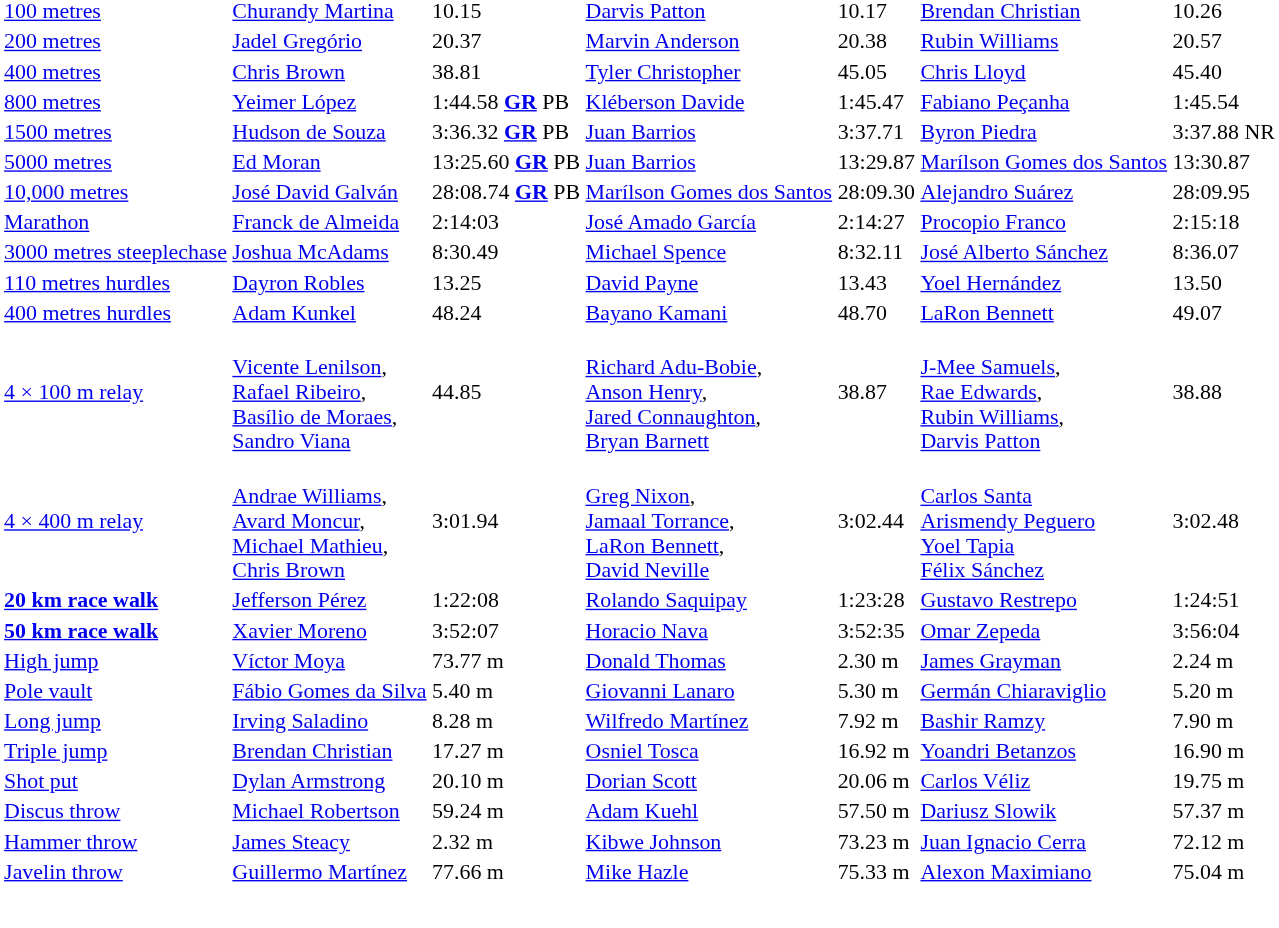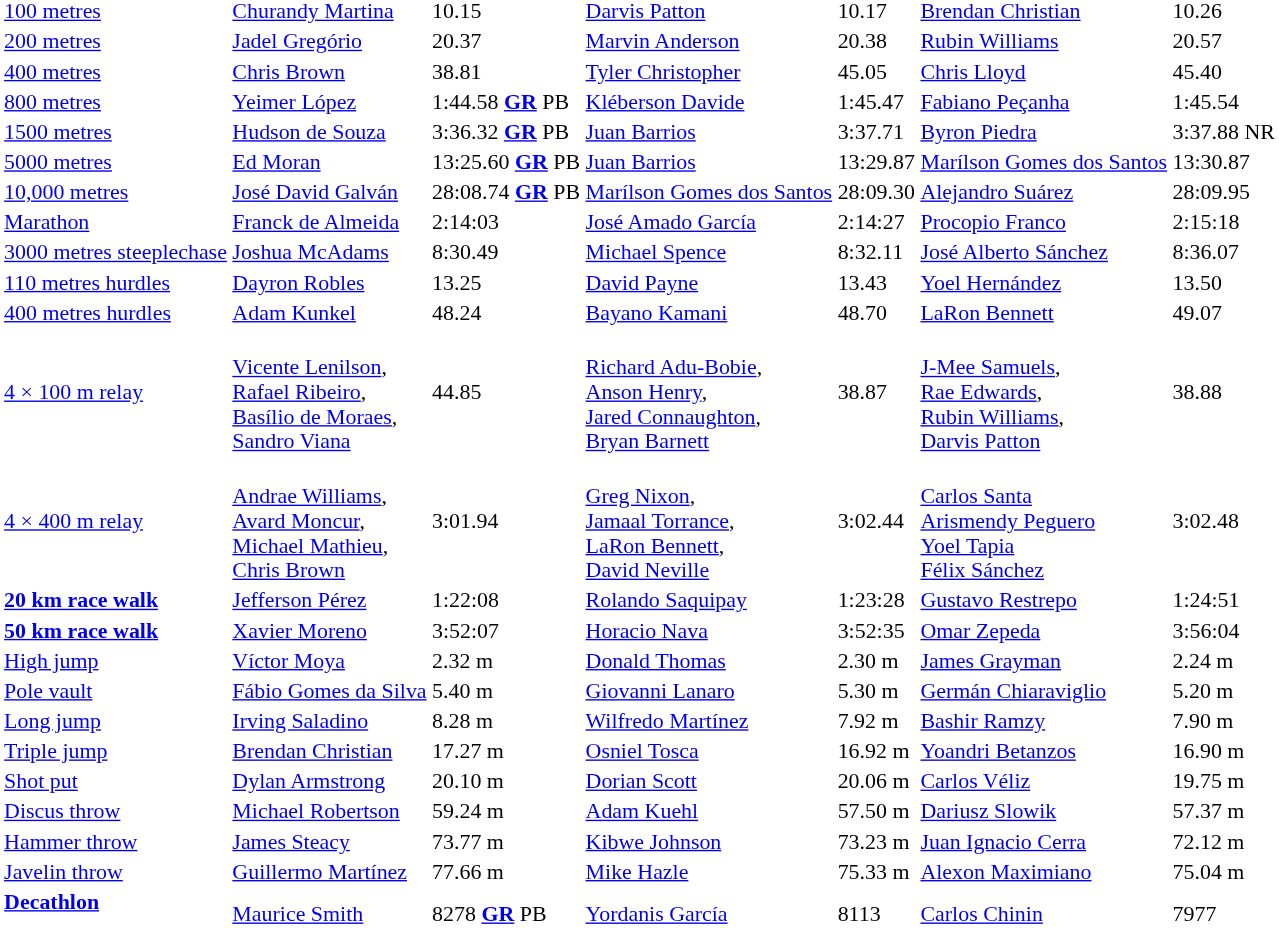High jump | column 3: 73.77 m -> 2.32 m
Hammer throw | column 3: 2.32 m -> 73.77 m
+ row: Decathlon | Maurice Smith | 8278 GR PB | Yordanis García | 8113 | Carlos Chinin | 7977
